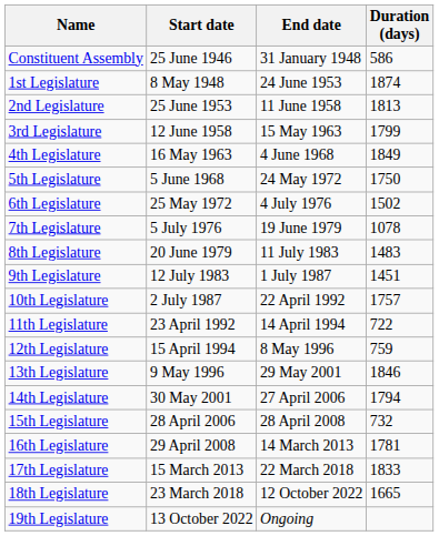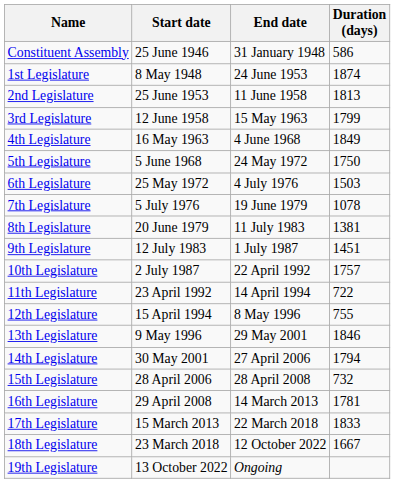6th Legislature | Duration (days): 1502 -> 1503
8th Legislature | Duration (days): 1483 -> 1381
12th Legislature | Duration (days): 759 -> 755
18th Legislature | Duration (days): 1665 -> 1667
